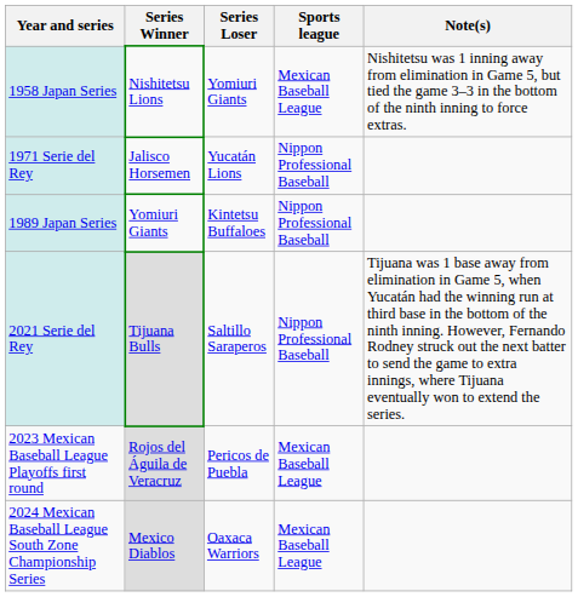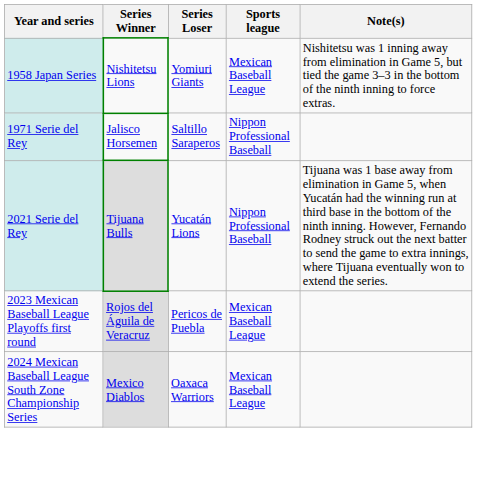1971 Serie del Rey | Series Loser: Yucatán Lions -> Saltillo Saraperos
- row: 1989 Japan Series | Yomiuri Giants | Kintetsu Buffaloes | Nippon Professional Baseball
2021 Serie del Rey | Series Loser: Saltillo Saraperos -> Yucatán Lions
